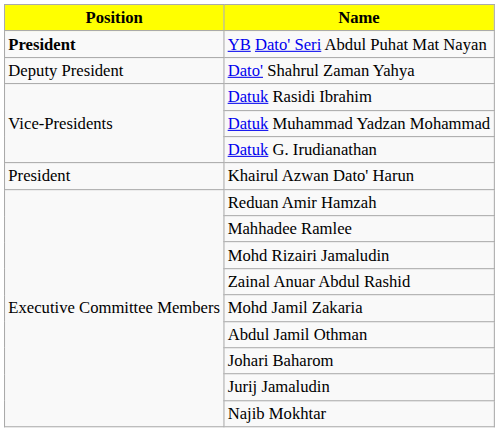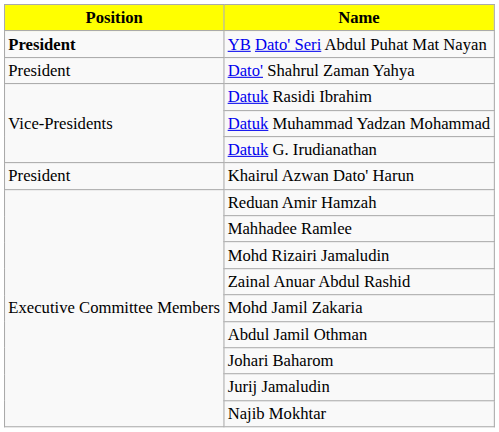Dato' Shahrul Zaman Yahya | Position: Deputy President -> President
